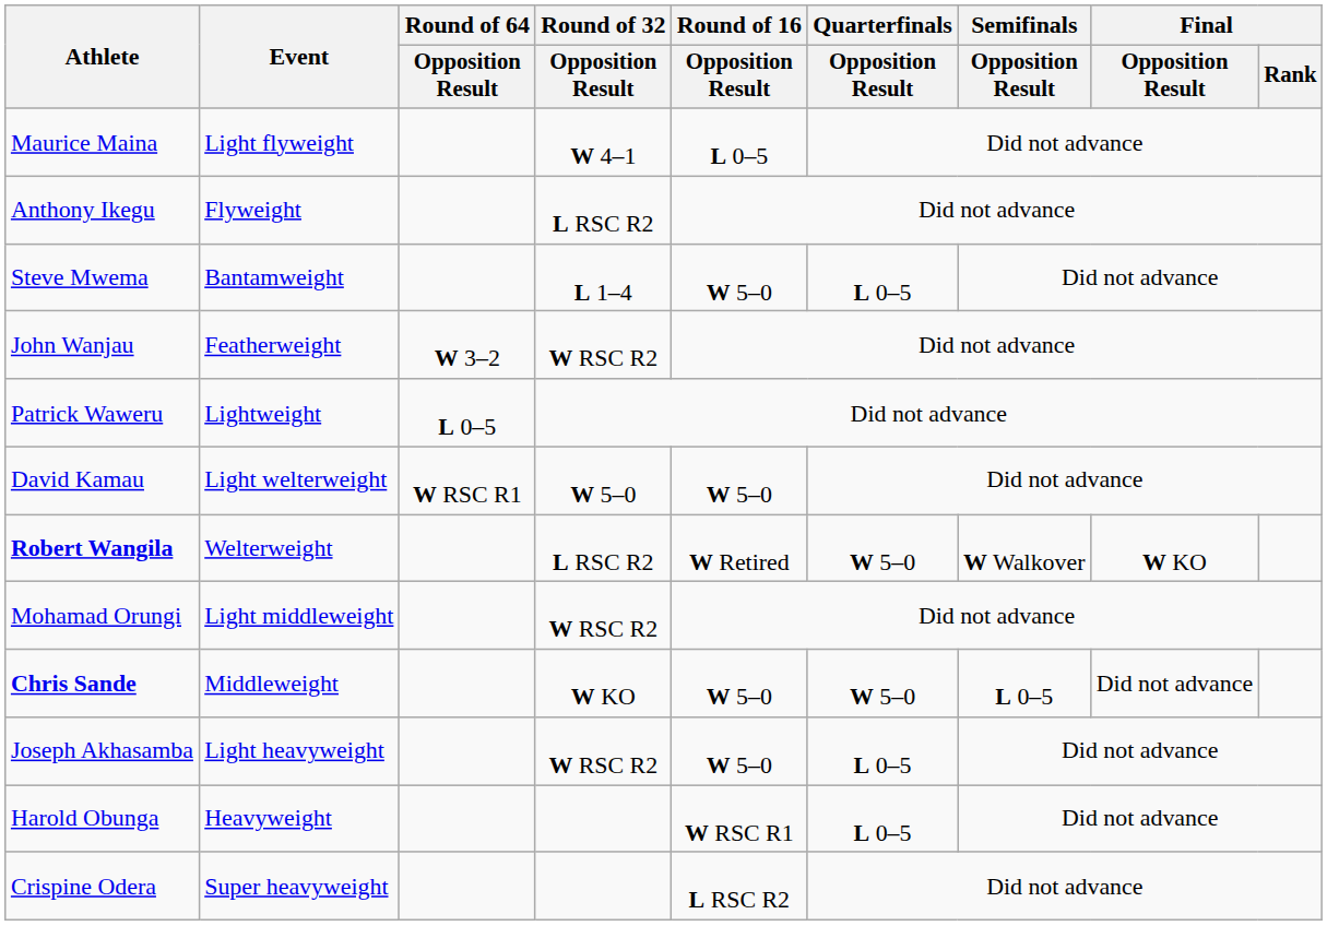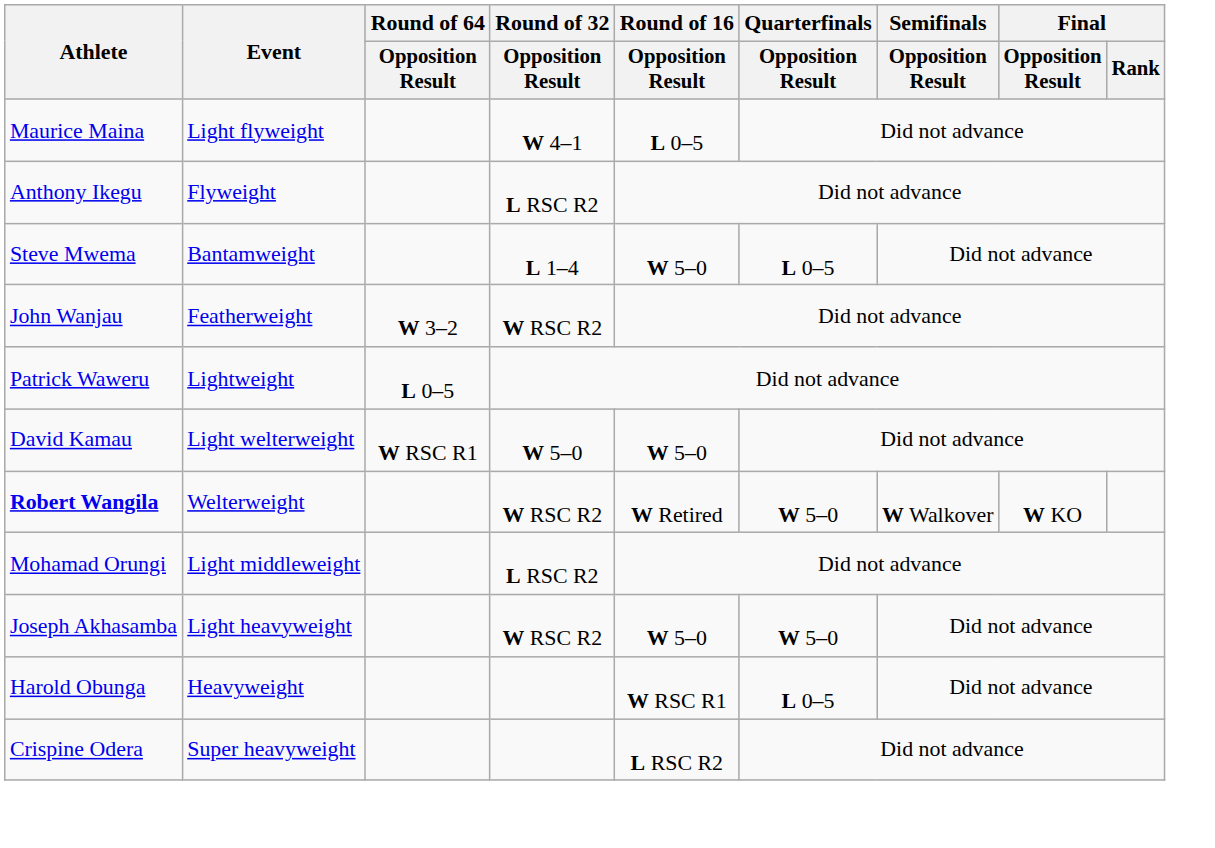Robert Wangila | Round of 32 / Opposition Result: L RSC R2 -> W RSC R2
Mohamad Orungi | Round of 32 / Opposition Result: W RSC R2 -> L RSC R2
- row: Chris Sande | Middleweight | W KO | W 5–0 | W 5–0 | L 0–5 | Did not advance
Joseph Akhasamba | Quarterfinals / Opposition Result: L 0–5 -> W 5–0
